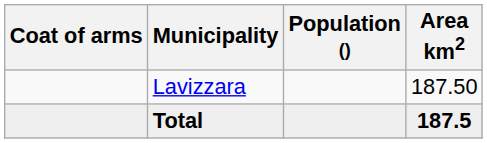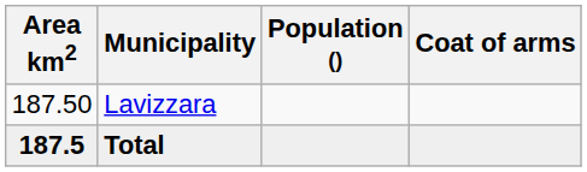columns swapped: Coat of arms <-> Area km2
